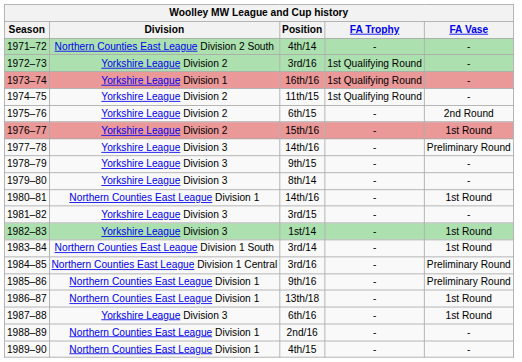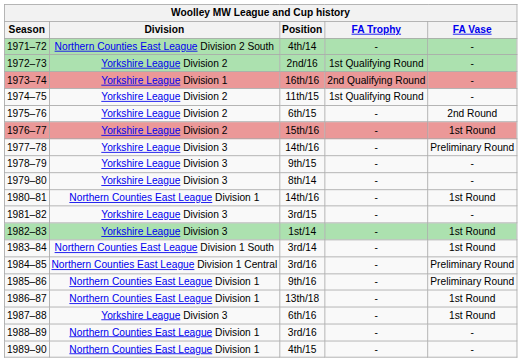1972–73 | Position: 3rd/16 -> 2nd/16
1973–74 | FA Trophy: 1st Qualifying Round -> 2nd Qualifying Round
1988–89 | Position: 2nd/16 -> 3rd/16
